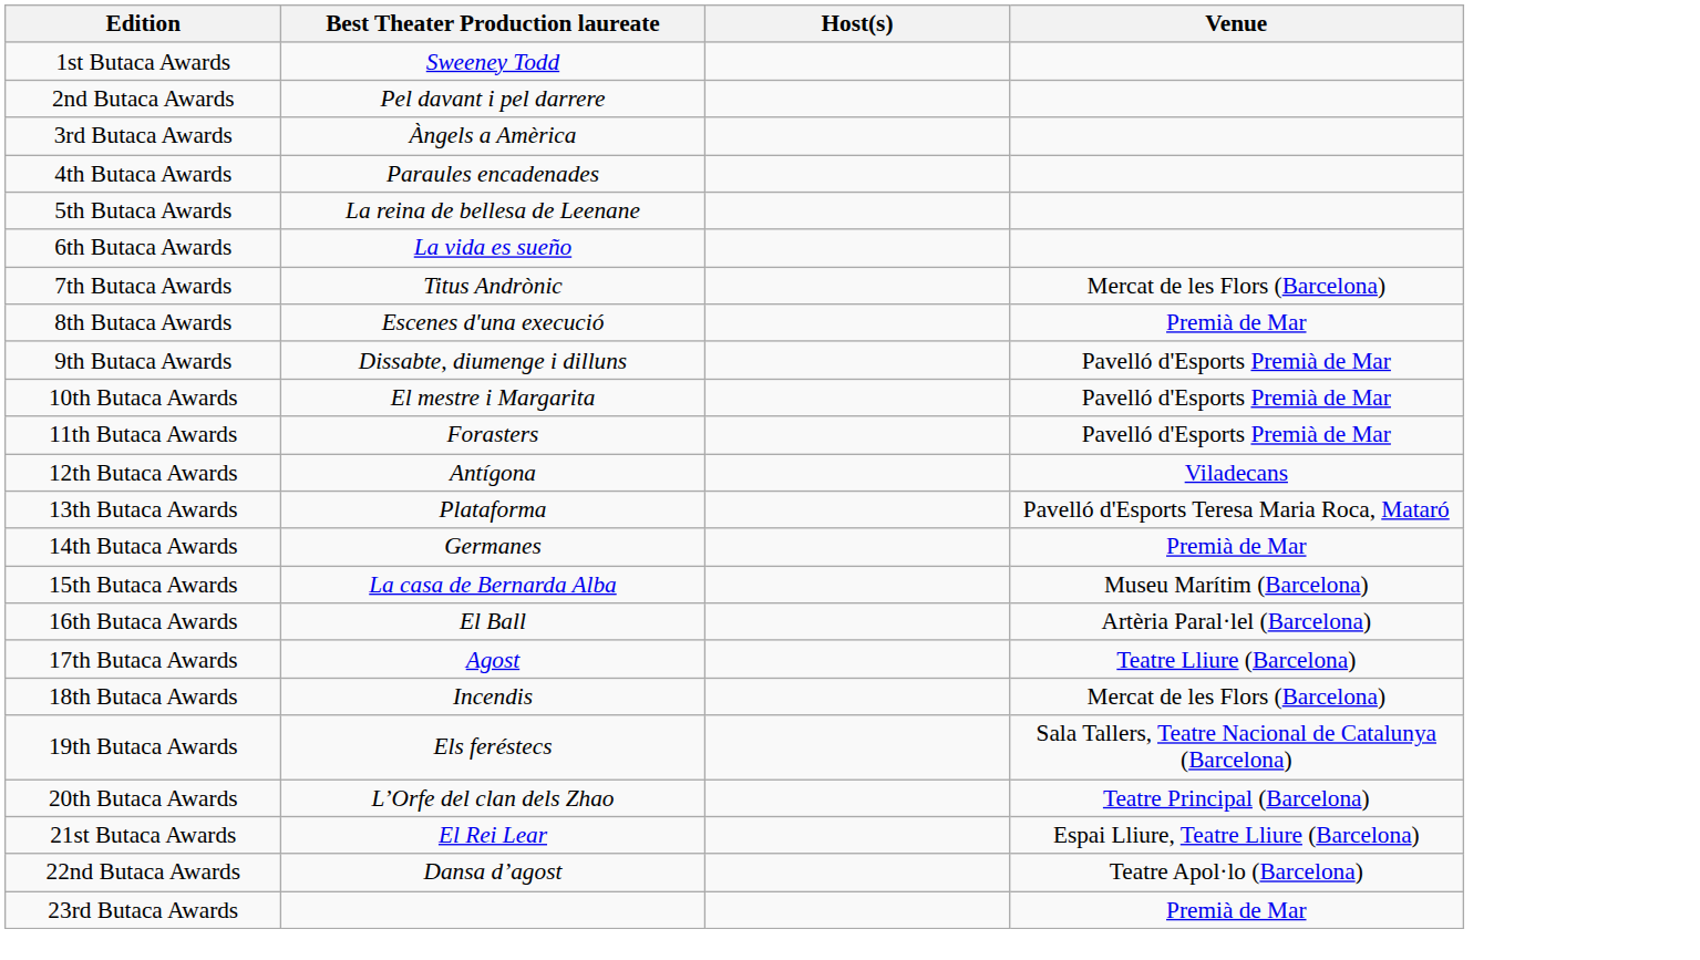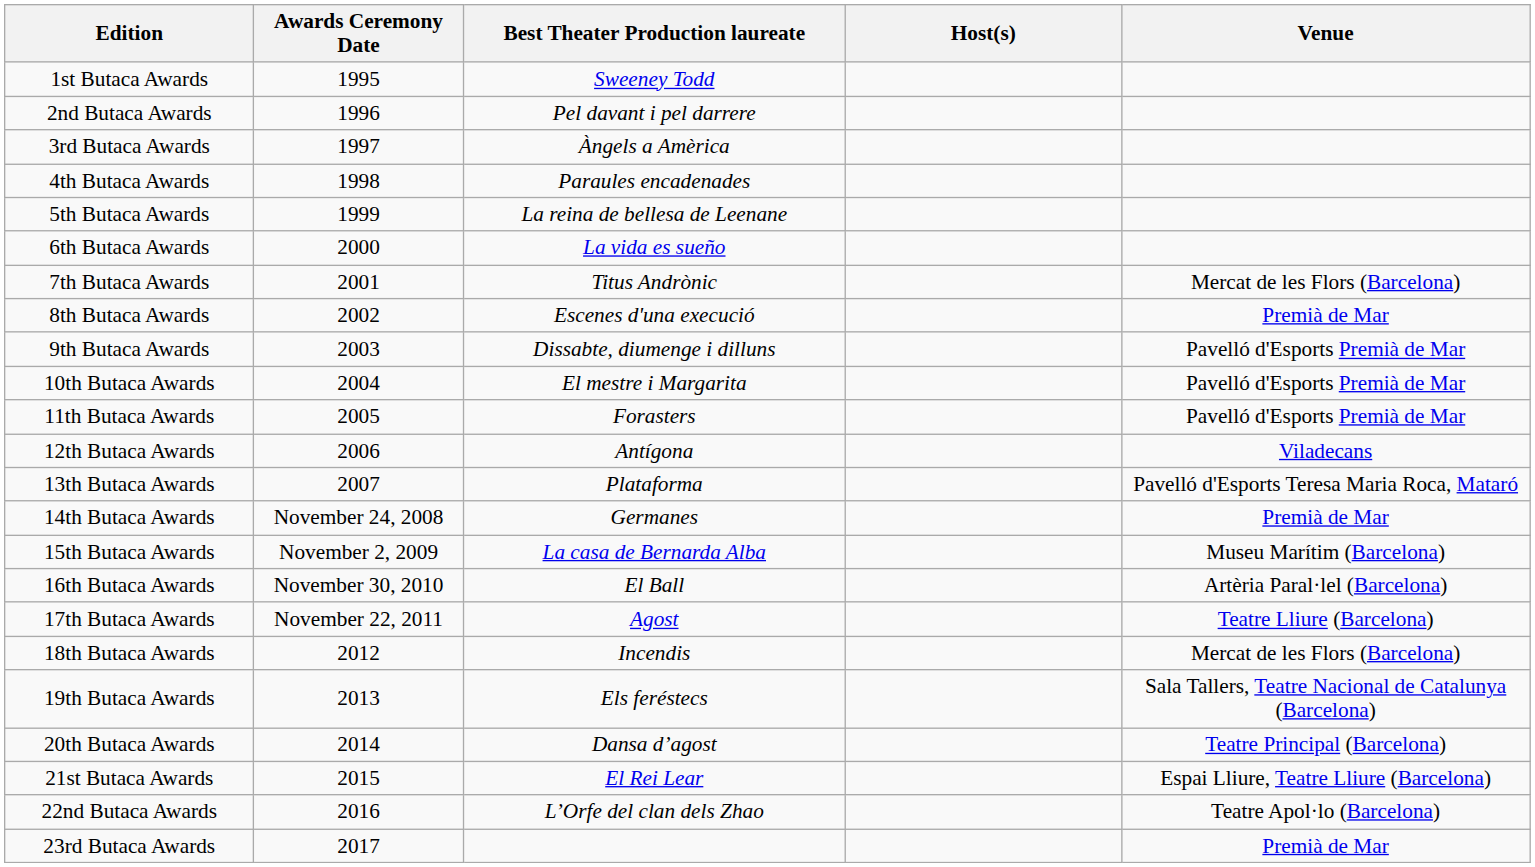+ column: Awards Ceremony Date | 1995 | 1996 | 1997 | 1998 | 1999 | 2000 | 2001 | 2002 | 2003 | 2004 | 2005 | 2006 | 2007 | November 24, 2008 | November 2, 2009 | November 30, 2010 | November 22, 2011 | 2012 | 2013 | 2014 | 2015 | 2016 | 2017
20th Butaca Awards | Best Theater Production laureate: L’Orfe del clan dels Zhao -> Dansa d’agost
22nd Butaca Awards | Best Theater Production laureate: Dansa d’agost -> L’Orfe del clan dels Zhao
